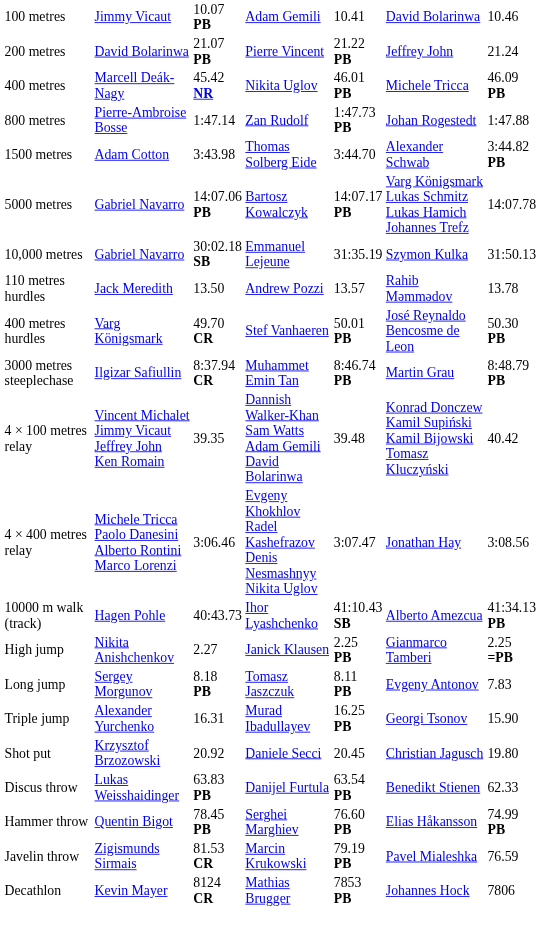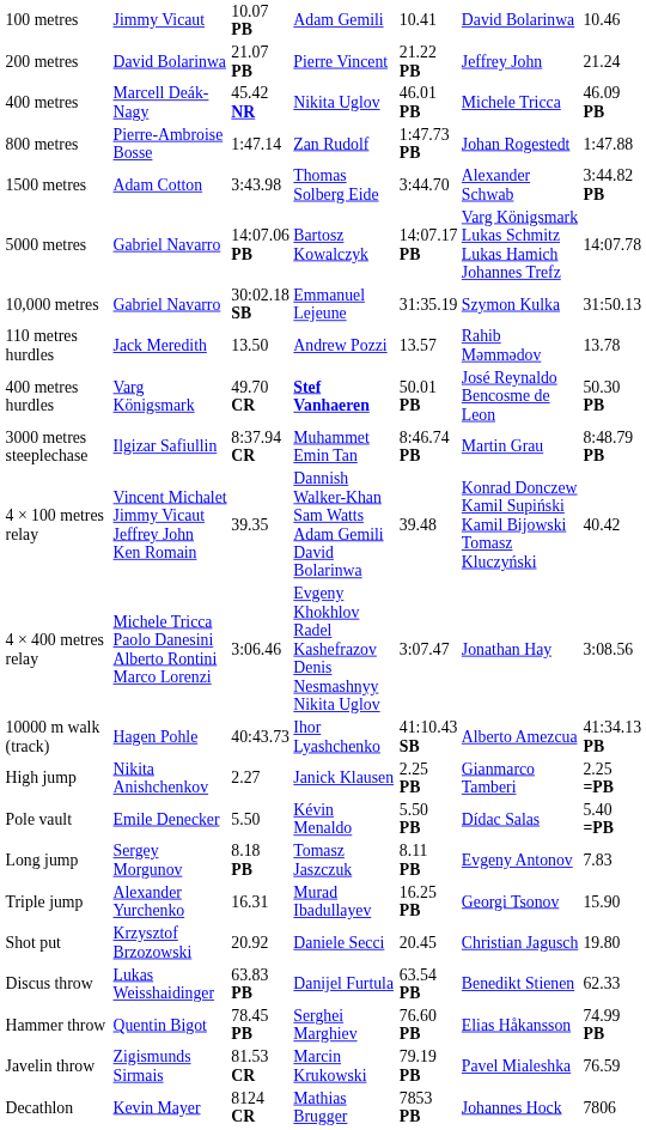400 metres hurdles | column 4: normal -> bold
+ row: Pole vault | Emile Denecker | 5.50 | Kévin Menaldo | 5.50 PB | Dídac Salas | 5.40 =PB
